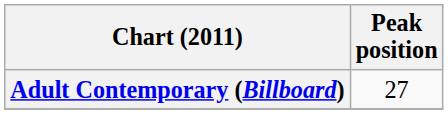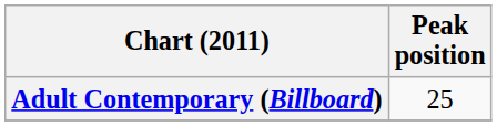Adult Contemporary (Billboard) | Peak position: 27 -> 25
